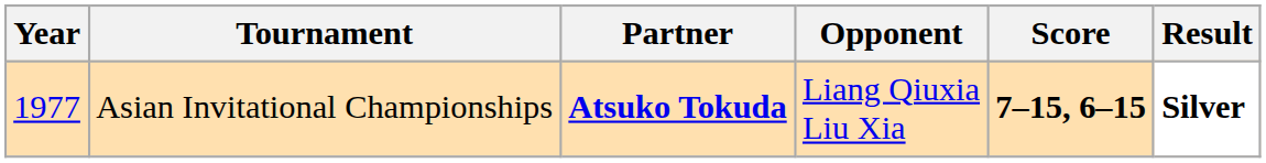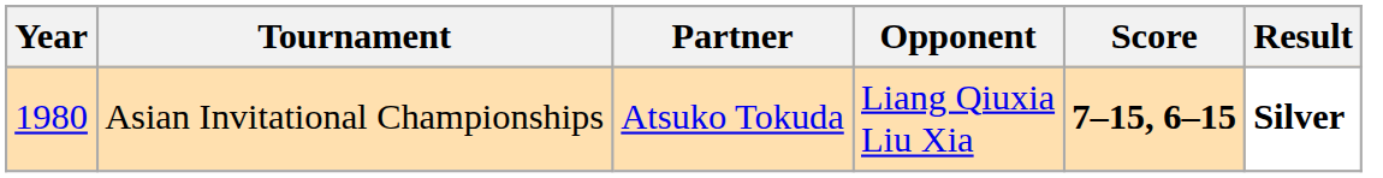Asian Invitational Championships | Year: 1977 -> 1980
Asian Invitational Championships | Partner: bold -> normal
